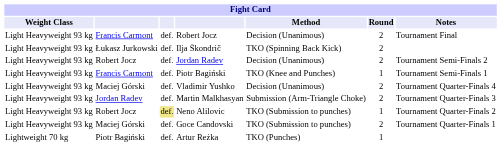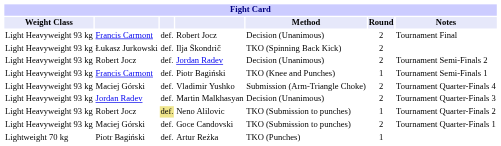Vladimir Yushko | Method: Decision (Unanimous) -> Submission (Arm-Triangle Choke)
Martin Malkhasyan | Method: Submission (Arm-Triangle Choke) -> Decision (Unanimous)
